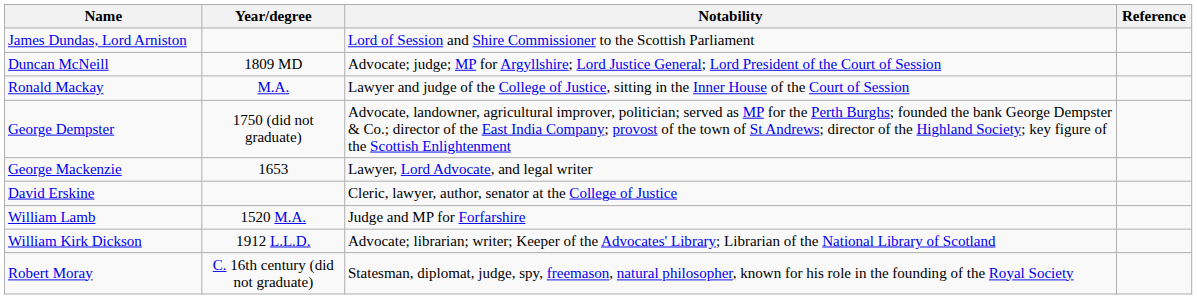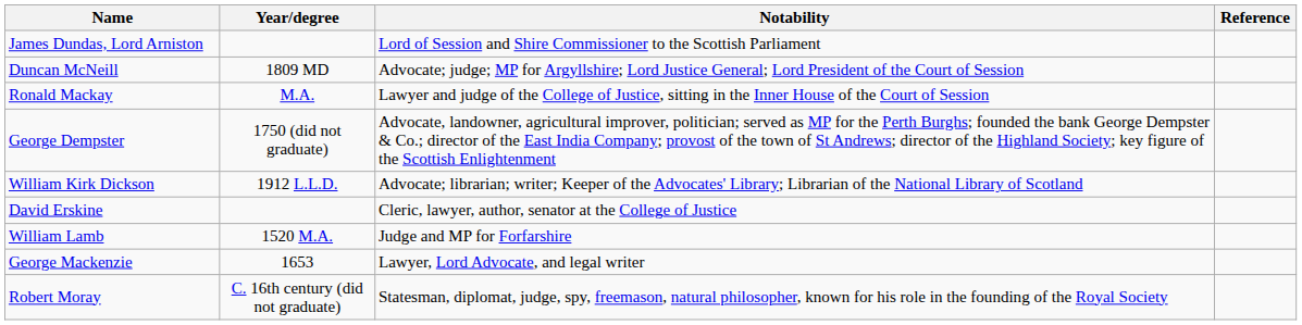rows swapped: William Kirk Dickson <-> George Mackenzie
